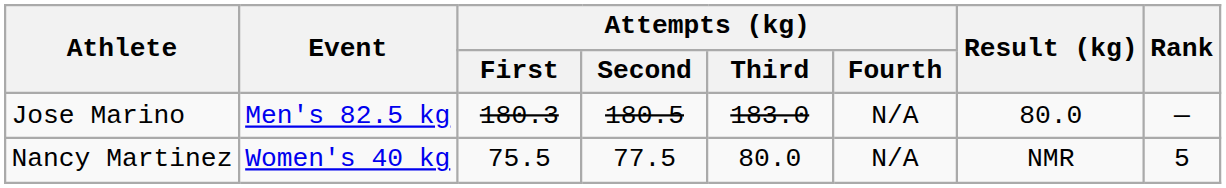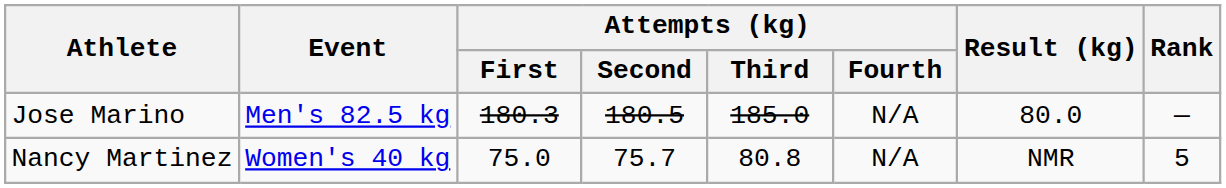Jose Marino | Attempts (kg) / Third: 183.0 -> 185.0
Nancy Martinez | Attempts (kg) / First: 75.5 -> 75.0
Nancy Martinez | Attempts (kg) / Second: 77.5 -> 75.7
Nancy Martinez | Attempts (kg) / Third: 80.0 -> 80.8
